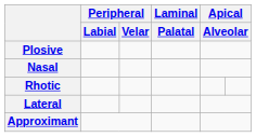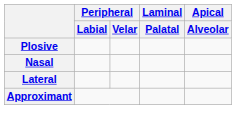- row: Rhotic
